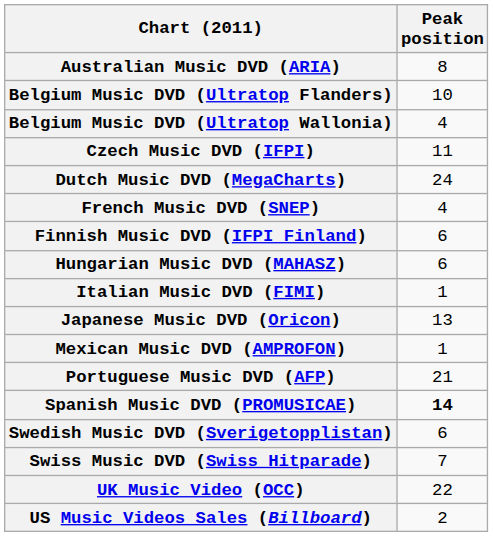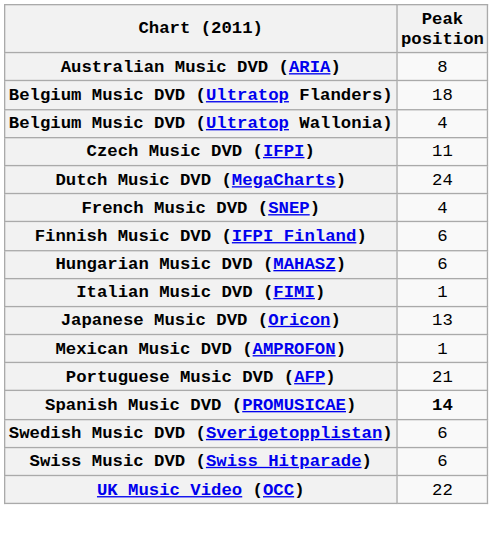Belgium Music DVD (Ultratop Flanders) | Peak position: 10 -> 18
Swiss Music DVD (Swiss Hitparade) | Peak position: 7 -> 6
- row: US Music Videos Sales (Billboard) | 2
